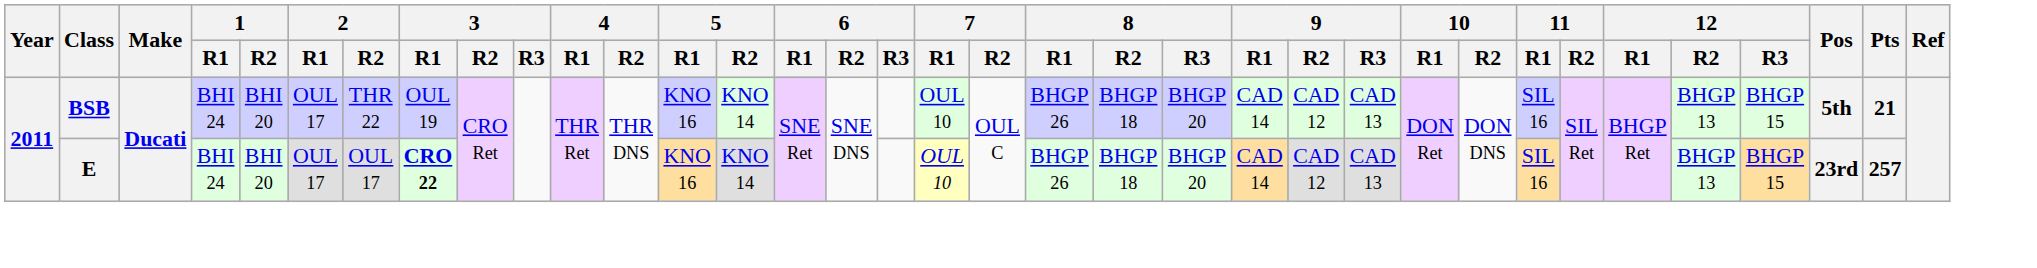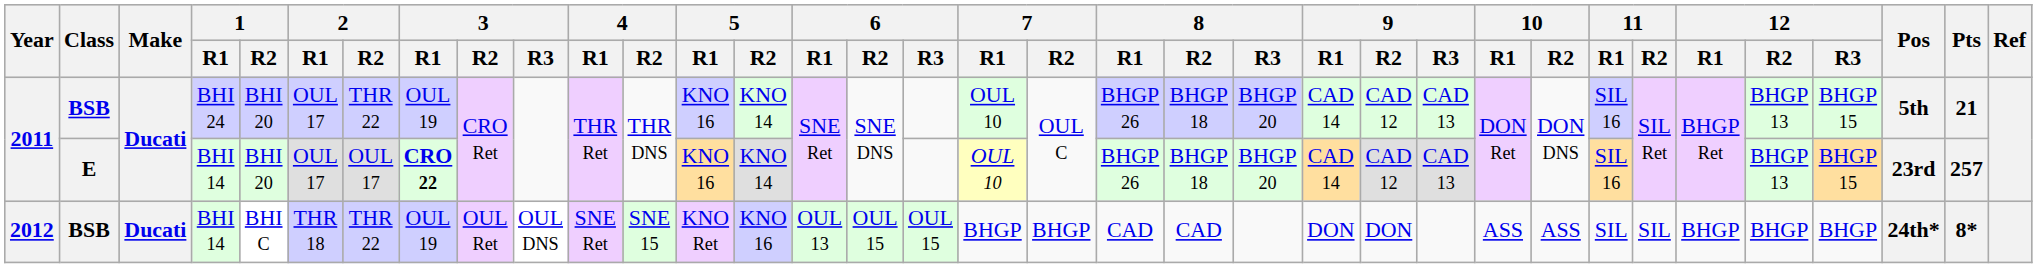2011 / E | 1 / R1: BHI 24 -> BHI 14
+ row: 2012 | BSB | Ducati | BHI 14 | BHI C | THR 18 | THR 22 | OUL 19 | OUL Ret | OUL DNS | SNE Ret | SNE 15 | KNO Ret | KNO 16 | OUL 13 | OUL 15 | OUL 15 | BHGP | BHGP | CAD | CAD | DON | DON | ASS | ASS | SIL | SIL | BHGP | BHGP | BHGP | 24th* | 8*
